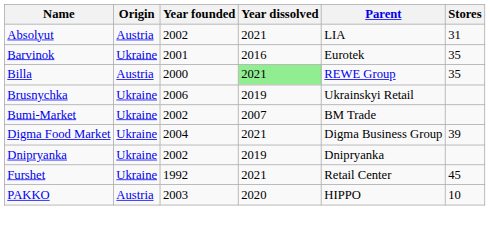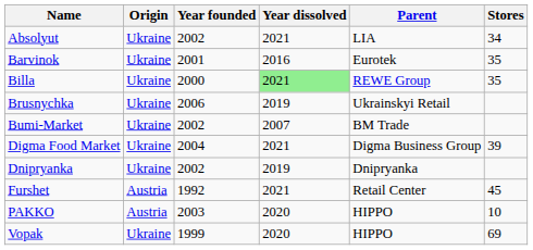Absolyut | Origin: Austria -> Ukraine
Absolyut | Stores: 31 -> 34
Billa | Origin: Austria -> Ukraine
Furshet | Origin: Ukraine -> Austria
+ row: Vopak | Ukraine | 1999 | 2020 | HIPPO | 69
